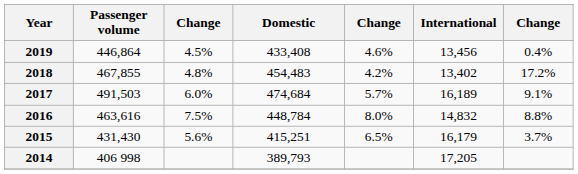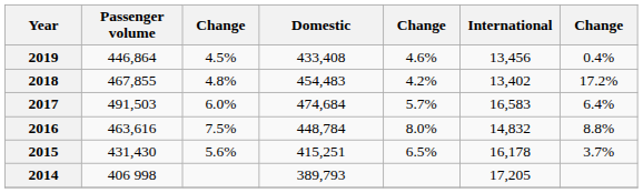2017 | International: 16,189 -> 16,583
2017 | column 7: 9.1% -> 6.4%
2015 | International: 16,179 -> 16,178
